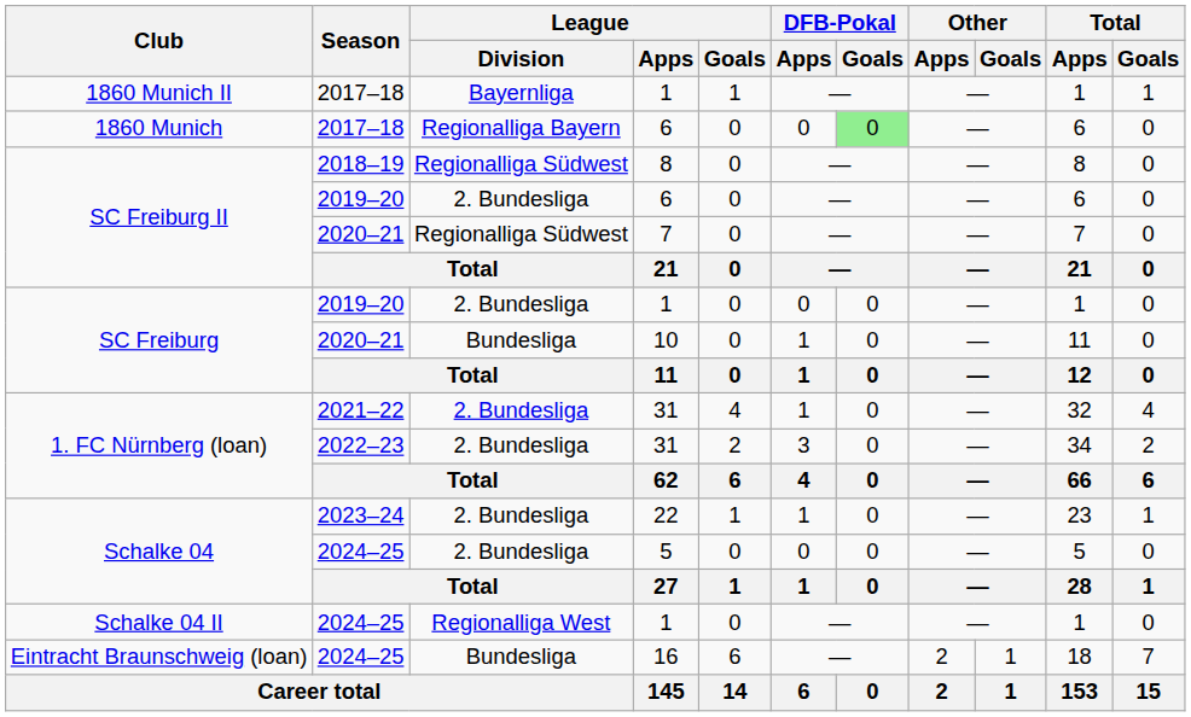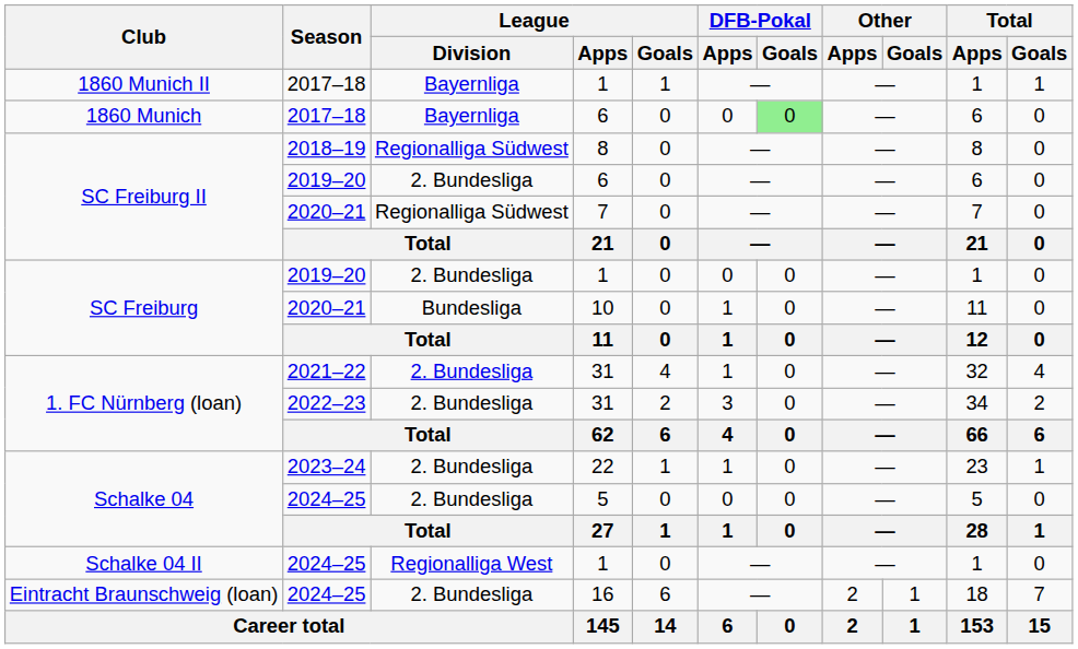2017–18 / 6 | League / Division: Regionalliga Bayern -> Bayernliga
16 | League / Division: Bundesliga -> 2. Bundesliga
